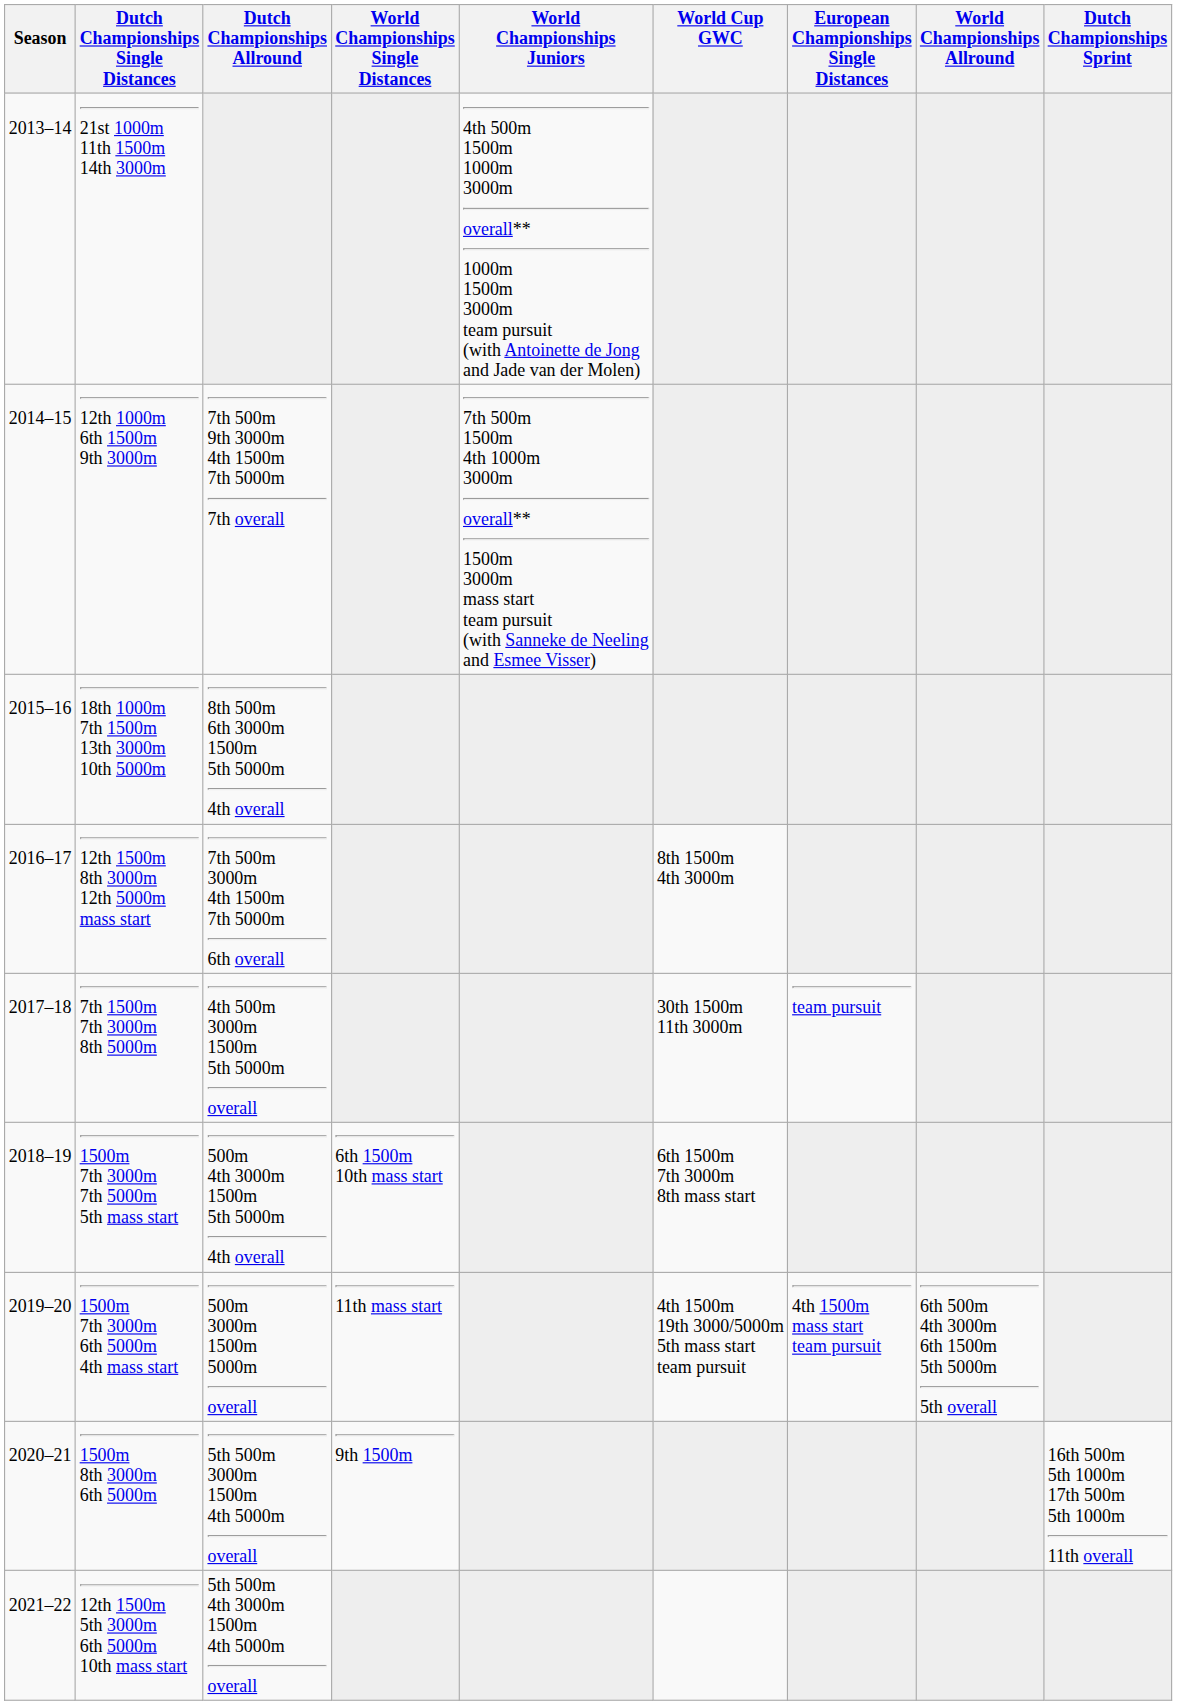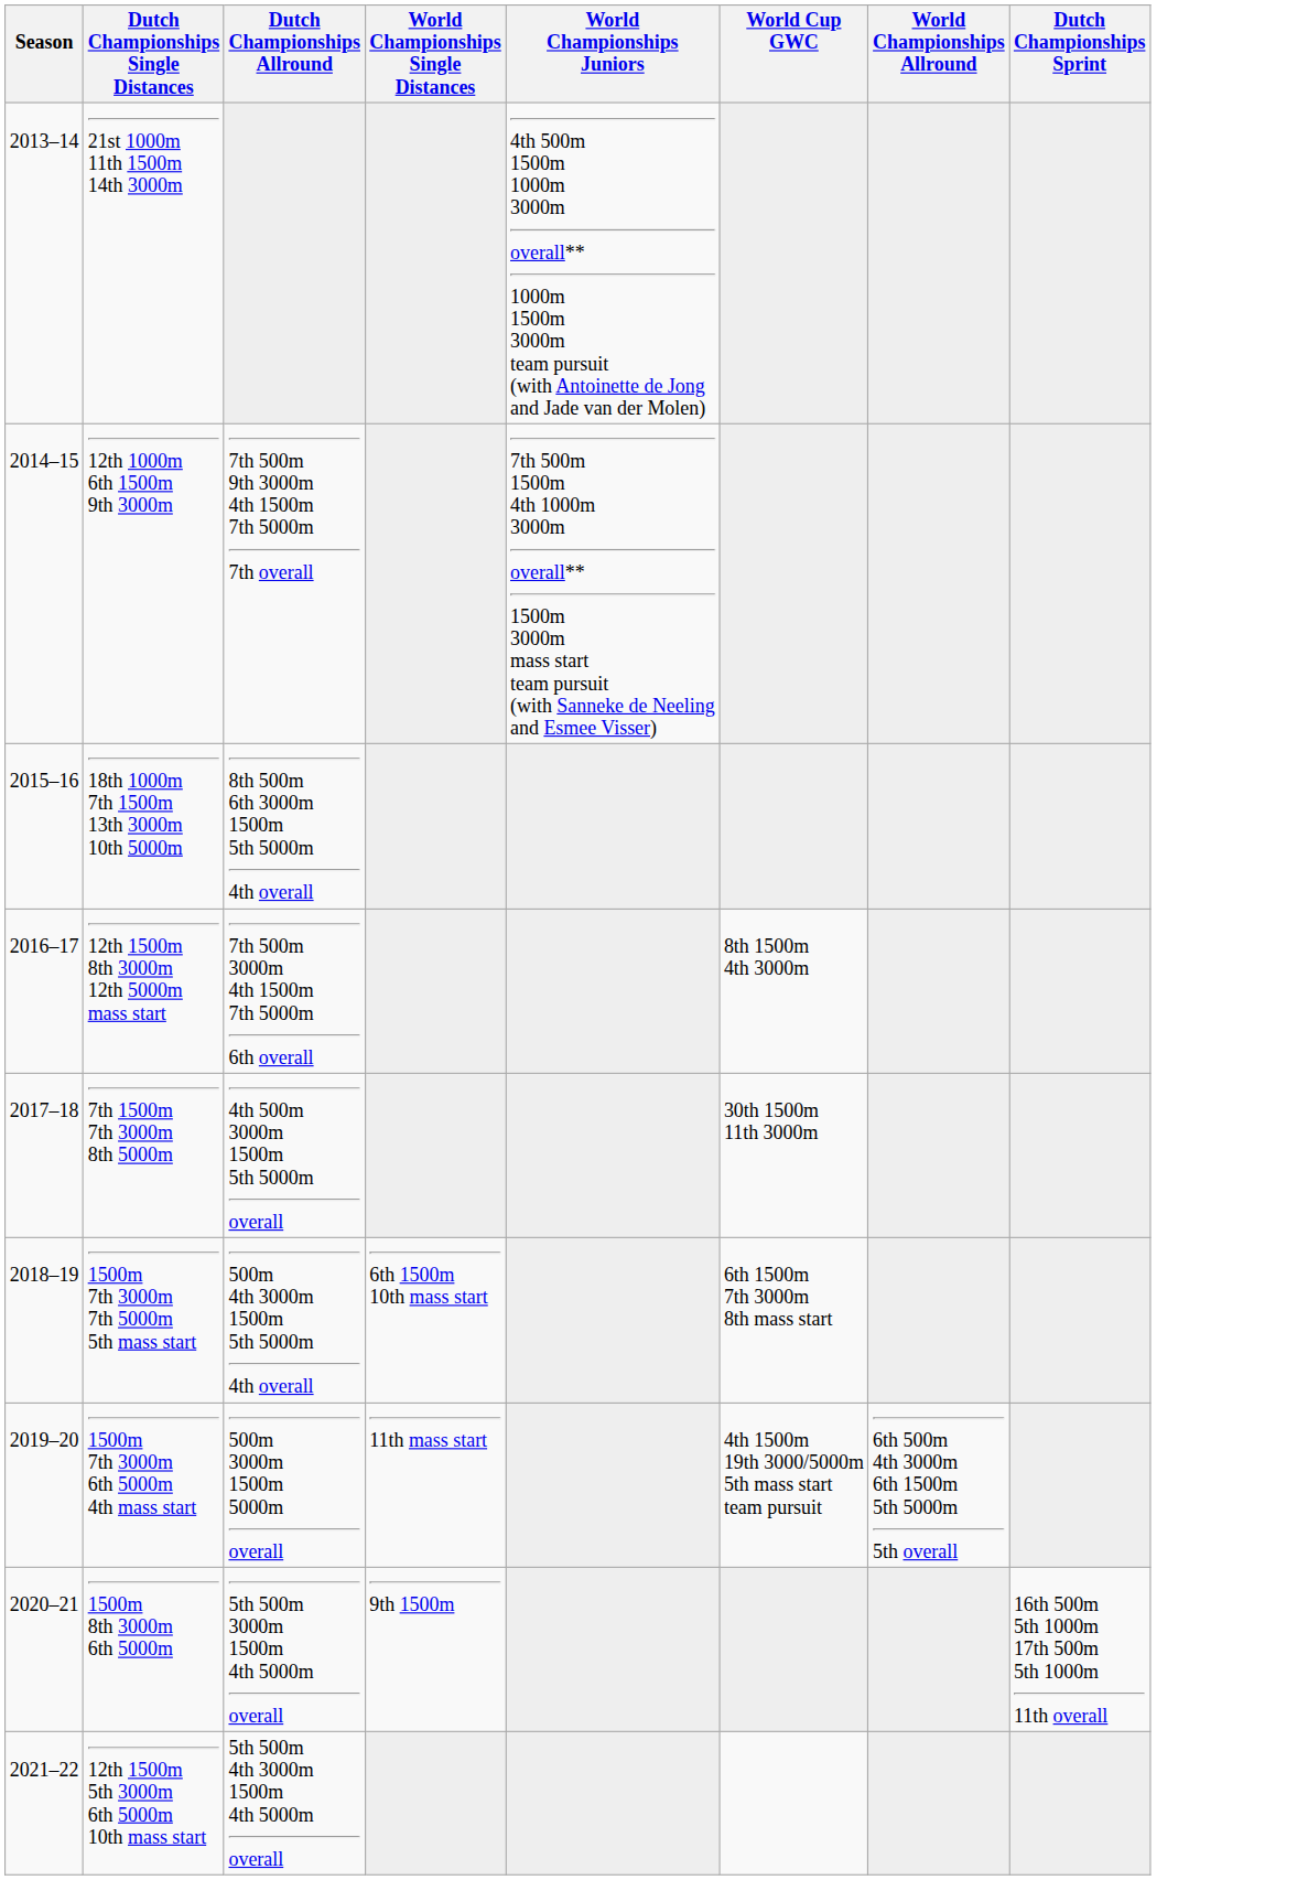- column: European Championships Single Distances | team pursuit | 4th 1500m mass start team pursuit
